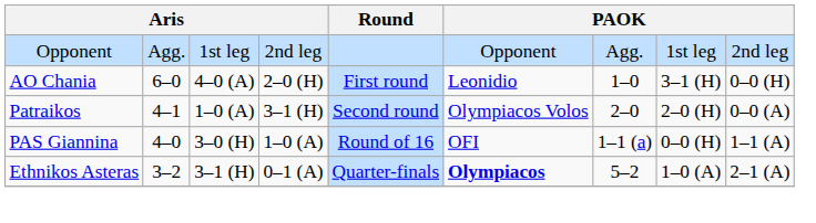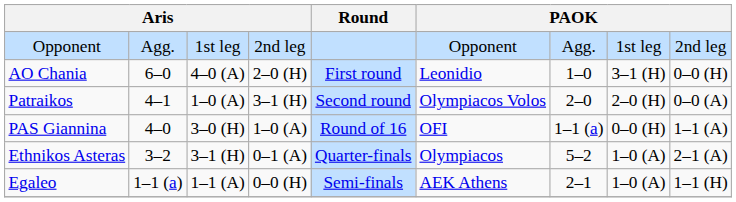Ethnikos Asteras | column 6: bold -> normal
+ row: Egaleo | 1–1 (a) | 1–1 (A) | 0–0 (H) | Semi-finals | AEK Athens | 2–1 | 1–0 (A) | 1–1 (H)
